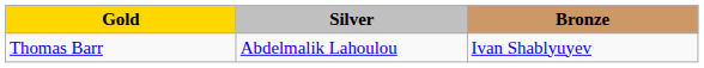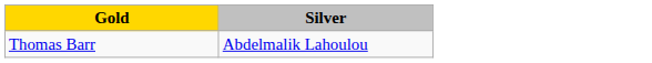- column: Bronze | Ivan Shablyuyev
